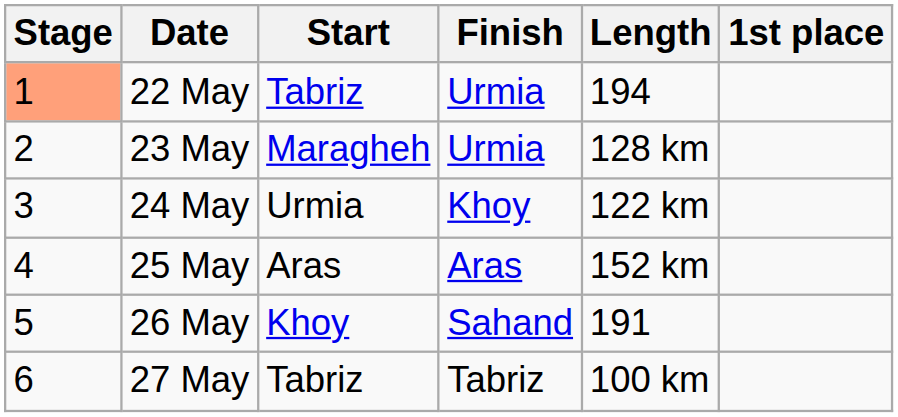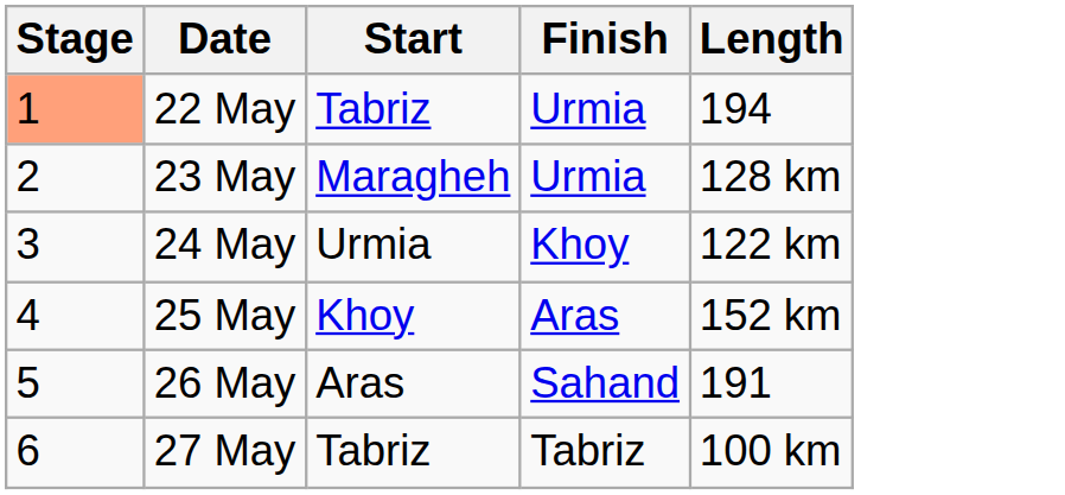- column: 1st place
25 May | Start: Aras -> Khoy
26 May | Start: Khoy -> Aras
